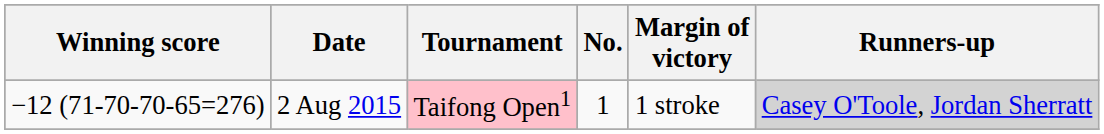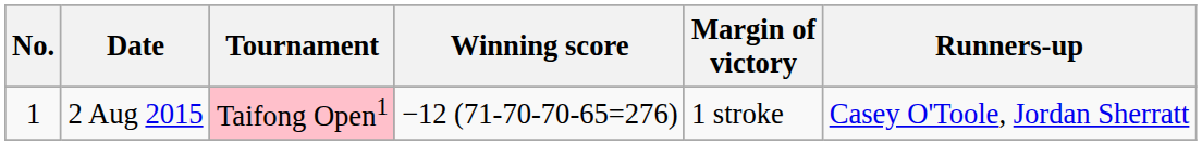columns swapped: No. <-> Winning score
2 Aug 2015 | Runners-up: lightgrey background -> no background
